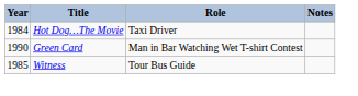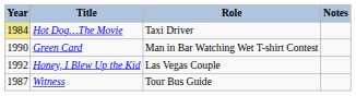Hot Dog…The Movie | Year: no background -> khaki background
+ row: 1992 | Honey, I Blew Up the Kid | Las Vegas Couple
Witness | Year: 1985 -> 1987
